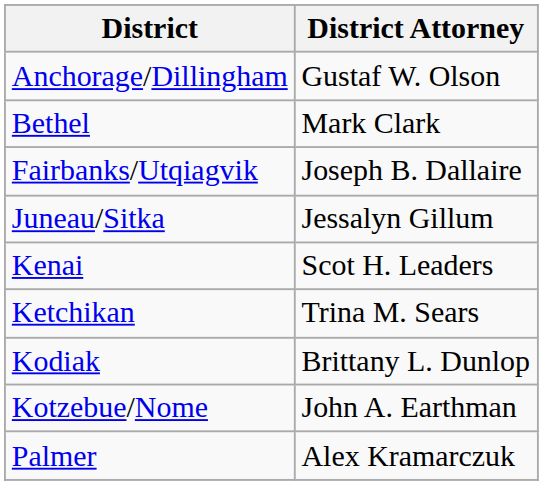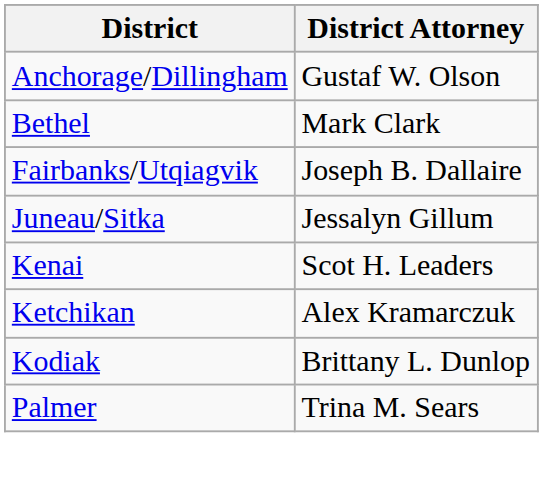Ketchikan | District Attorney: Trina M. Sears -> Alex Kramarczuk
- row: Kotzebue/Nome | John A. Earthman
Palmer | District Attorney: Alex Kramarczuk -> Trina M. Sears
